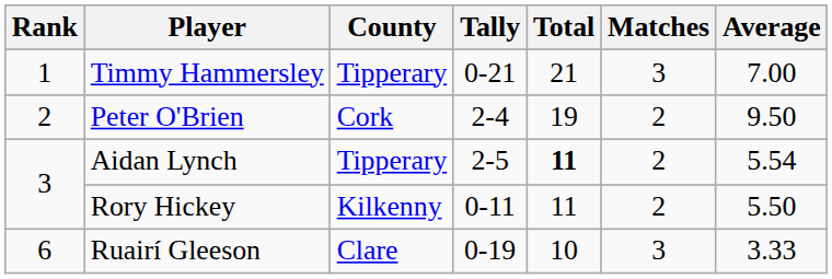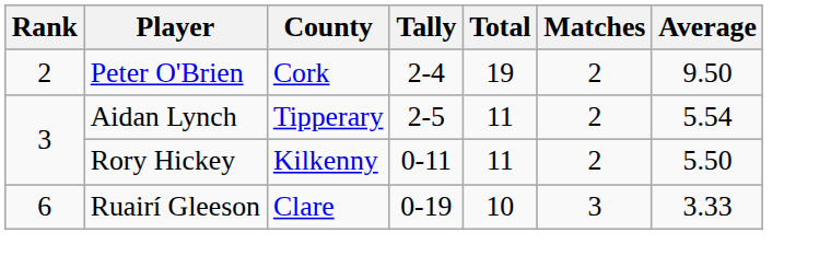- row: 1 | Timmy Hammersley | Tipperary | 0-21 | 21 | 3 | 7.00
Aidan Lynch | Total: bold -> normal
